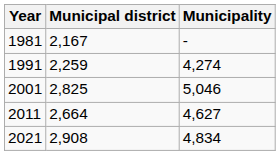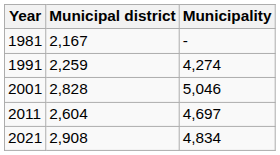2001 | Municipal district: 2,825 -> 2,828
2011 | Municipal district: 2,664 -> 2,604
2011 | Municipality: 4,627 -> 4,697
